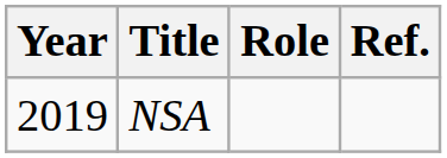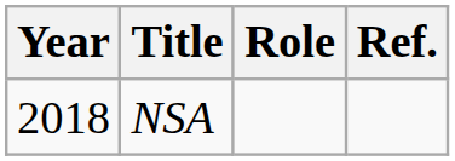NSA | Year: 2019 -> 2018
